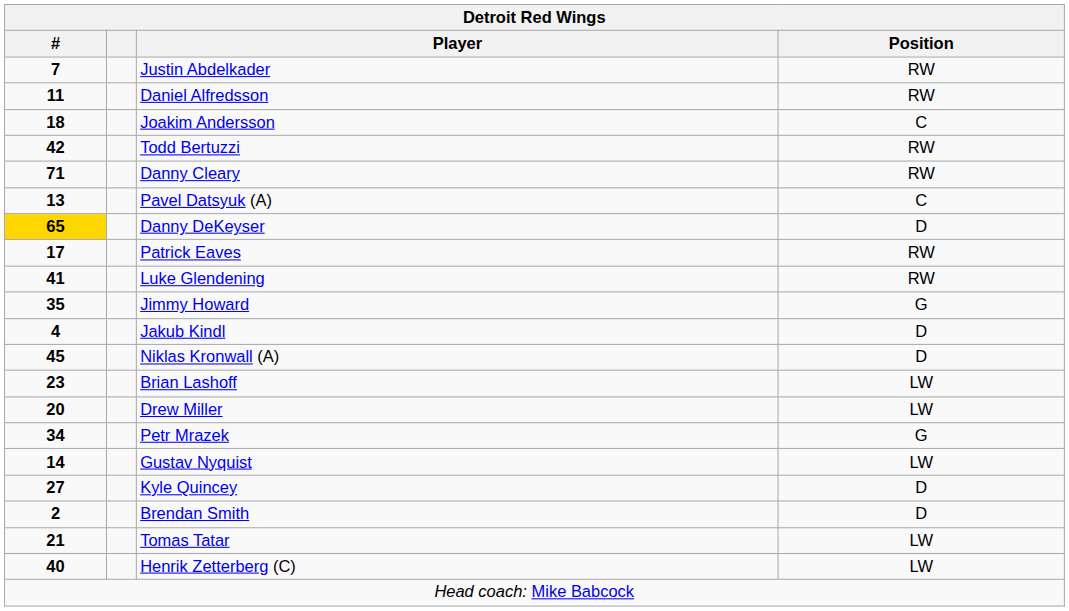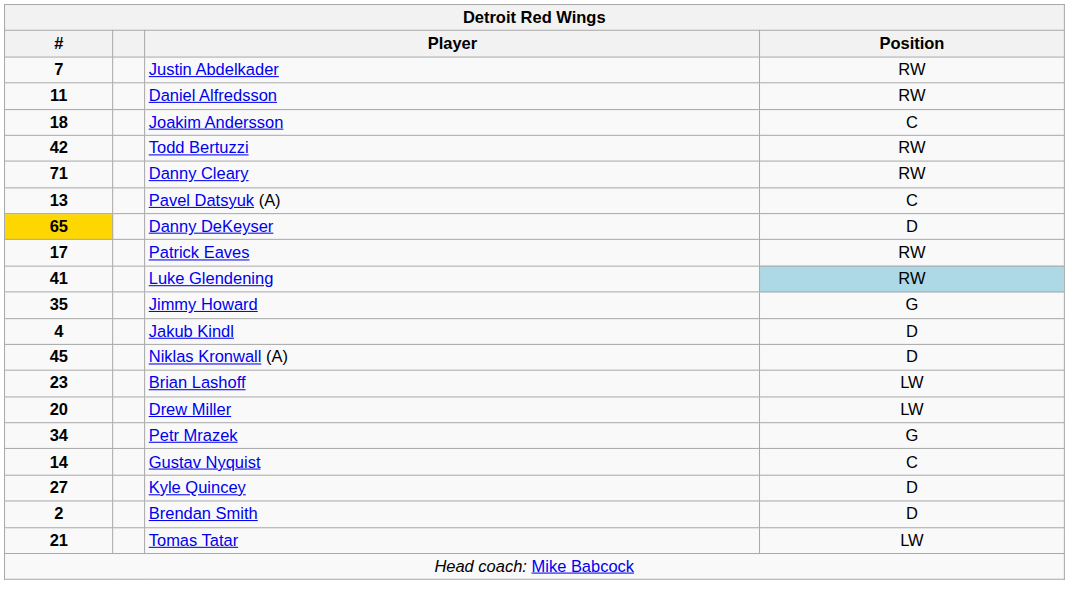Luke Glendening | Position: no background -> lightblue background
Gustav Nyquist | Position: LW -> C
- row: 40 | Henrik Zetterberg (C) | LW
